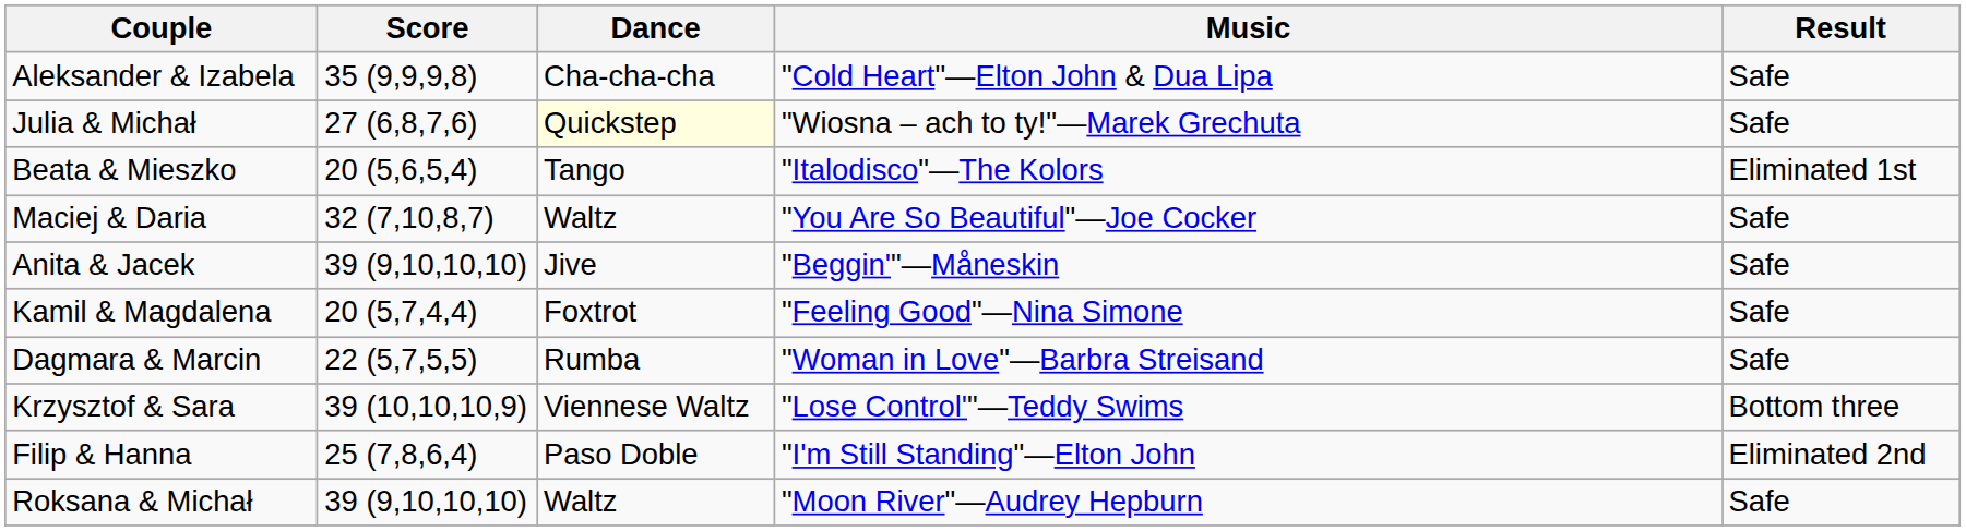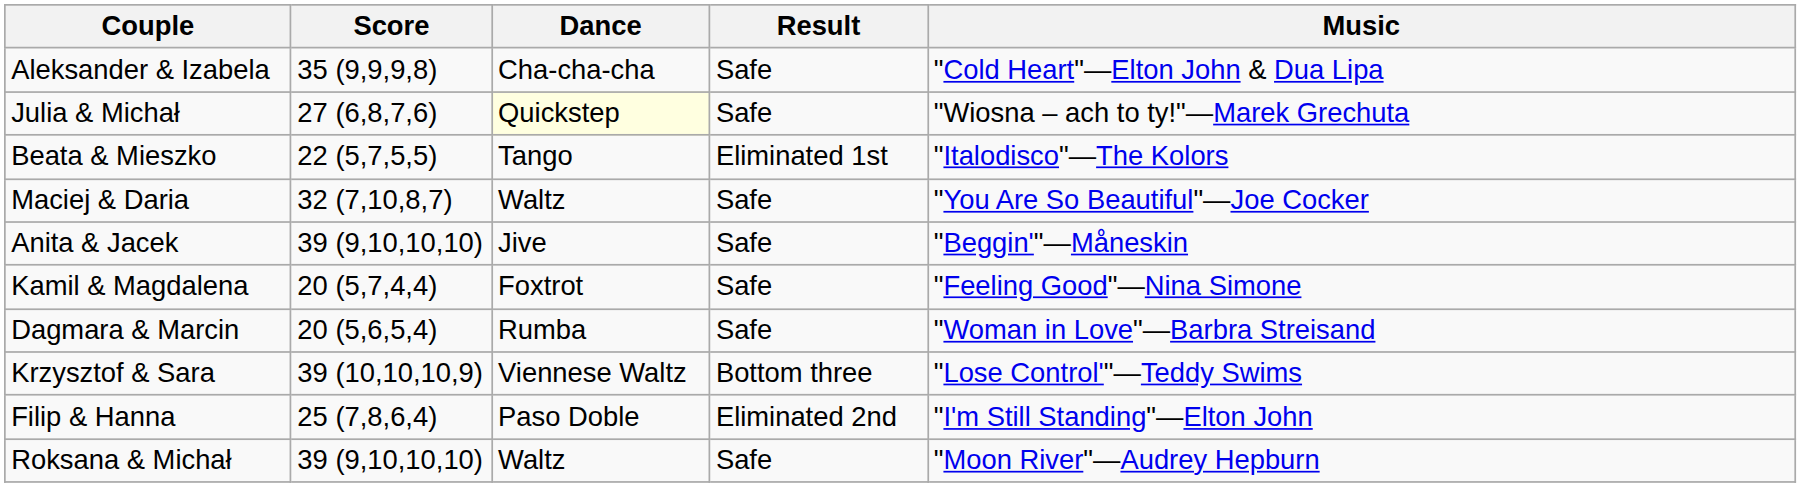columns swapped: Music <-> Result
Beata & Mieszko | Score: 20 (5,6,5,4) -> 22 (5,7,5,5)
Dagmara & Marcin | Score: 22 (5,7,5,5) -> 20 (5,6,5,4)
